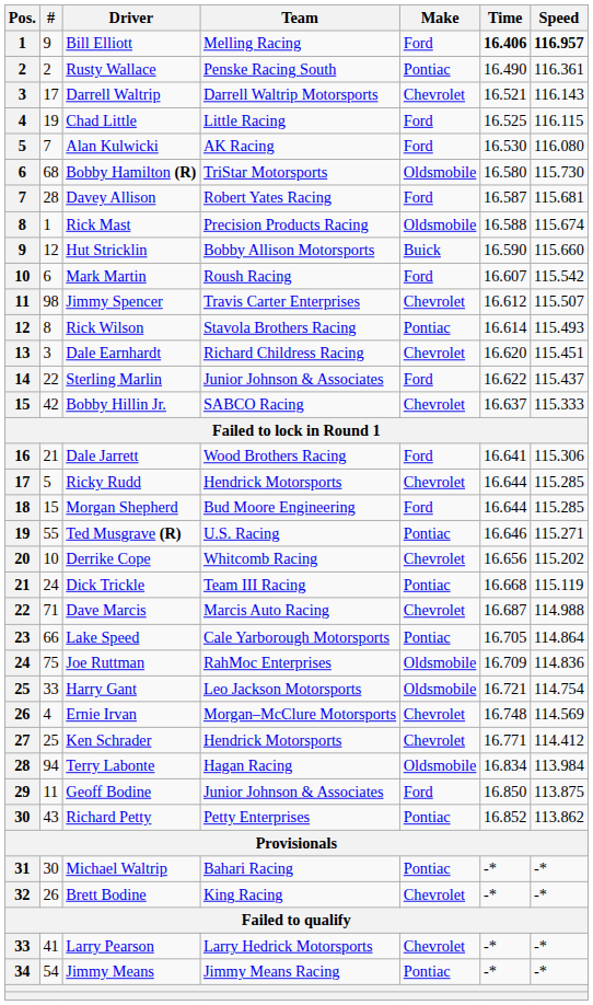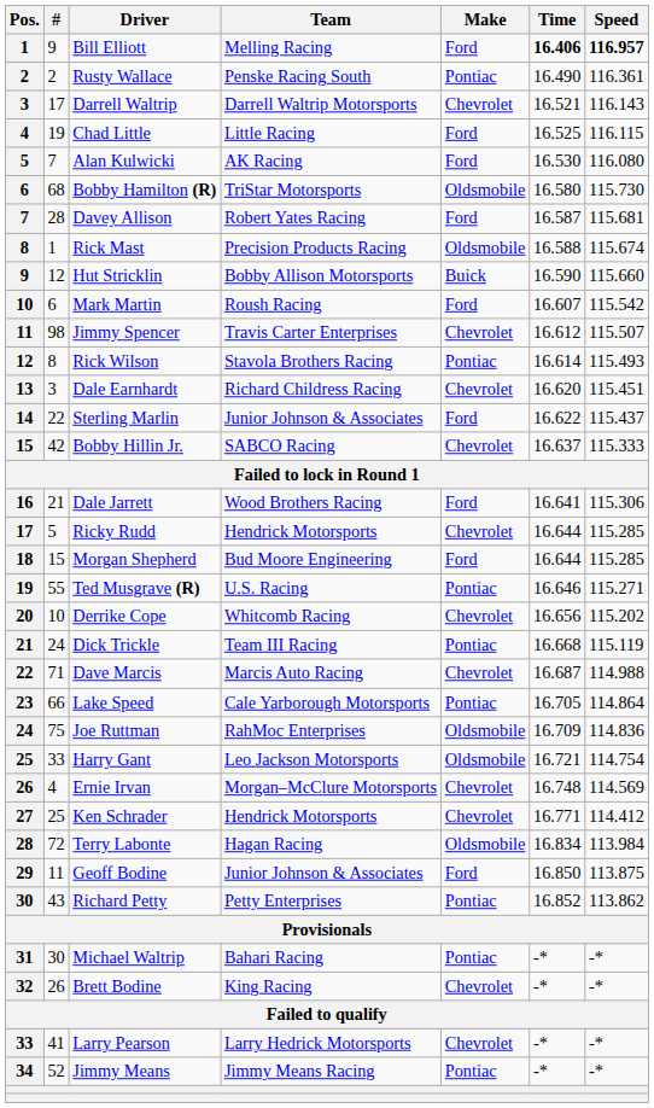Terry Labonte | #: 94 -> 72
Jimmy Means | #: 54 -> 52
